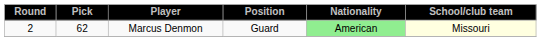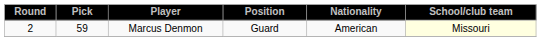Marcus Denmon | Pick: 62 -> 59
Marcus Denmon | Nationality: lightgreen background -> no background
